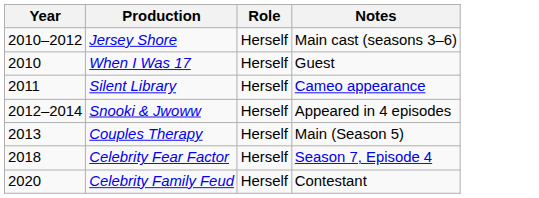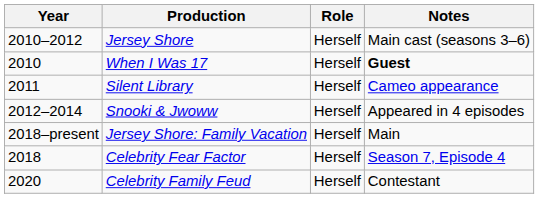When I Was 17 | Notes: normal -> bold
- row: 2013 | Couples Therapy | Herself | Main (Season 5)
+ row: 2018–present | Jersey Shore: Family Vacation | Herself | Main
